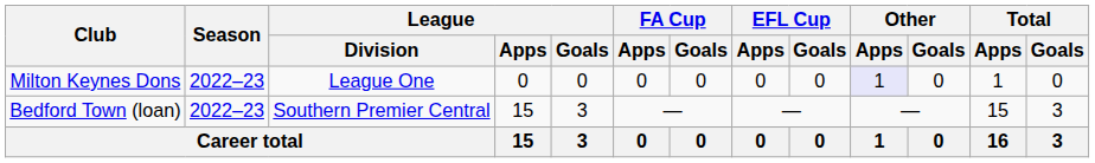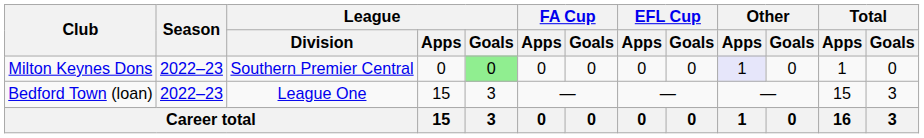Milton Keynes Dons | League / Division: League One -> Southern Premier Central
Milton Keynes Dons | League / Goals: no background -> lightgreen background
Bedford Town (loan) | League / Division: Southern Premier Central -> League One
